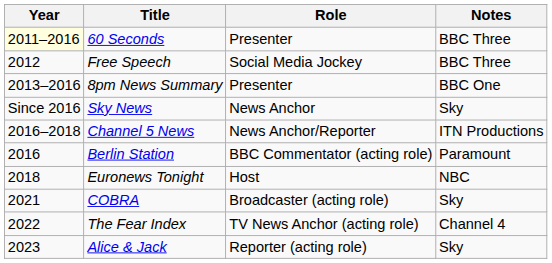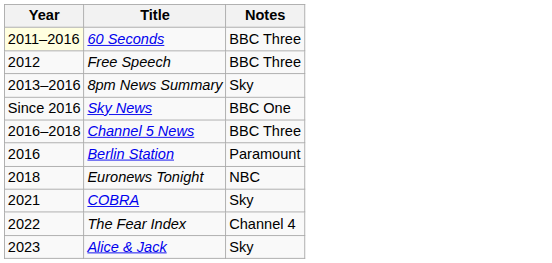- column: Role | Presenter | Social Media Jockey | Presenter | News Anchor | News Anchor/Reporter | BBC Commentator (acting role) | Host | Broadcaster (acting role) | TV News Anchor (acting role) | Reporter (acting role)
8pm News Summary | Notes: BBC One -> Sky
Sky News | Notes: Sky -> BBC One
Channel 5 News | Notes: ITN Productions -> BBC Three
